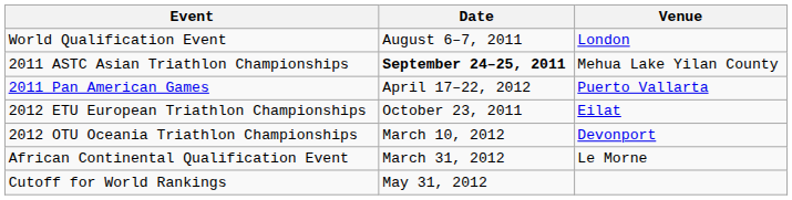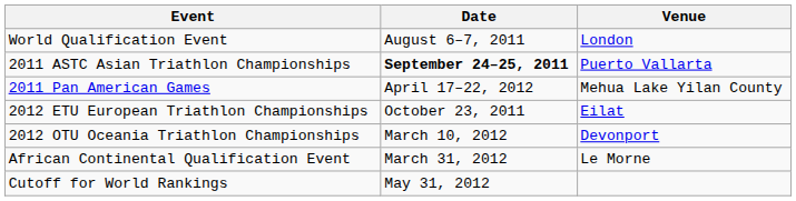2011 ASTC Asian Triathlon Championships | Venue: Mehua Lake Yilan County -> Puerto Vallarta
2011 Pan American Games | Venue: Puerto Vallarta -> Mehua Lake Yilan County
